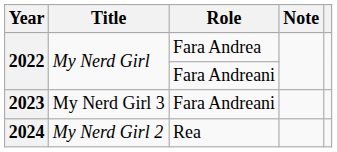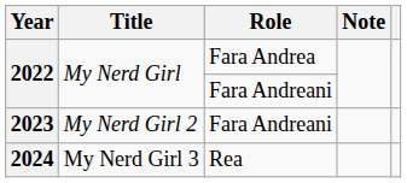2023 | Title: My Nerd Girl 3 -> My Nerd Girl 2
2024 | Title: My Nerd Girl 2 -> My Nerd Girl 3
